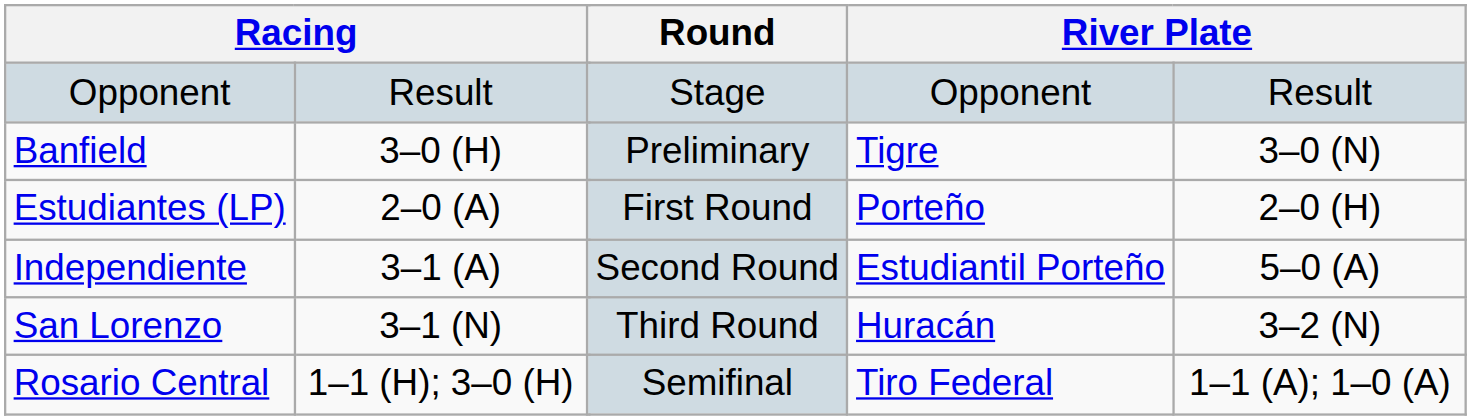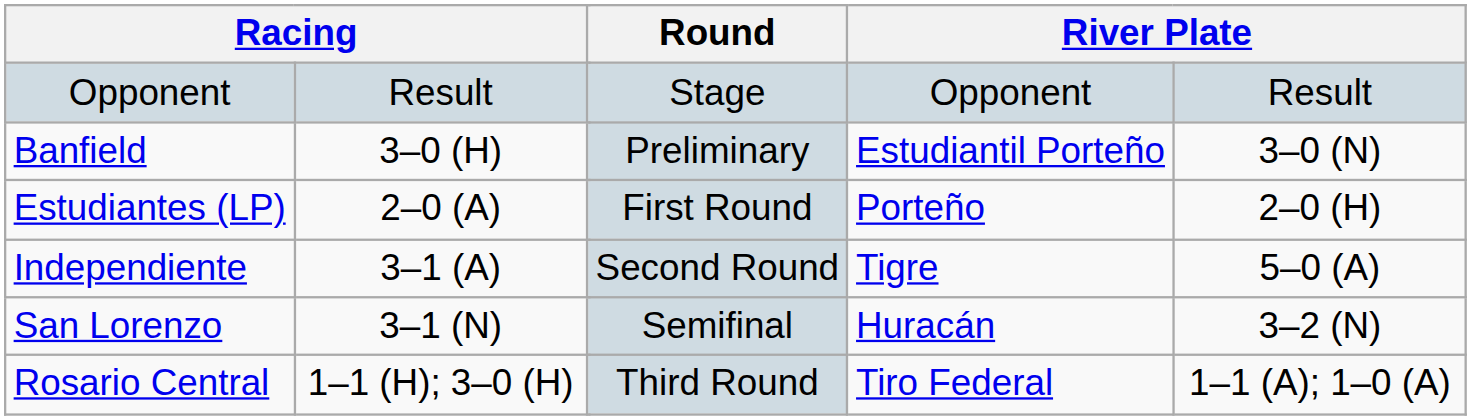Banfield | column 5: Tigre -> Estudiantil Porteño
Independiente | column 5: Estudiantil Porteño -> Tigre
San Lorenzo | Round: Third Round -> Semifinal
Rosario Central | Round: Semifinal -> Third Round
